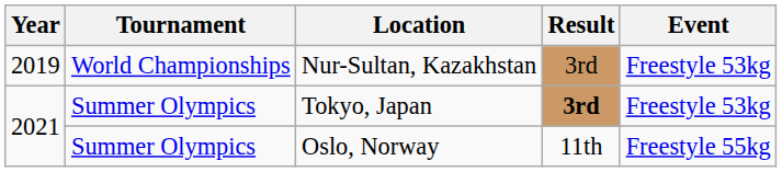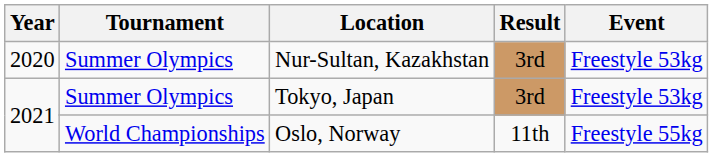Nur-Sultan, Kazakhstan | Year: 2019 -> 2020
Nur-Sultan, Kazakhstan | Tournament: World Championships -> Summer Olympics
Tokyo, Japan | Result: bold -> normal
Oslo, Norway | Tournament: Summer Olympics -> World Championships
